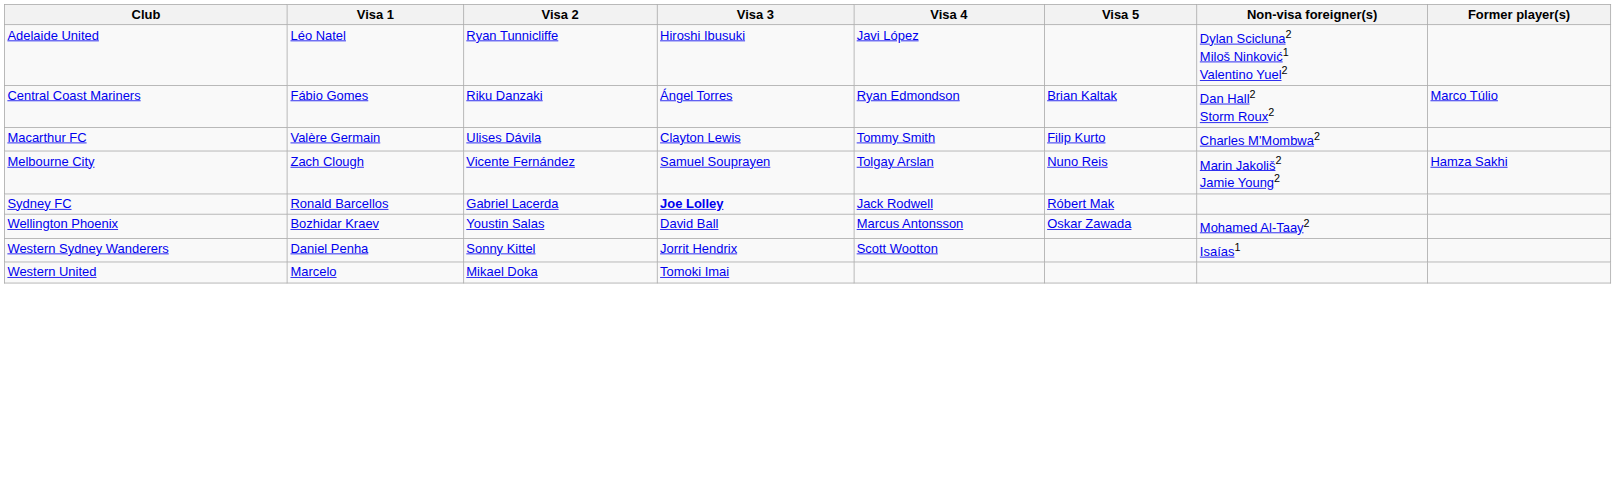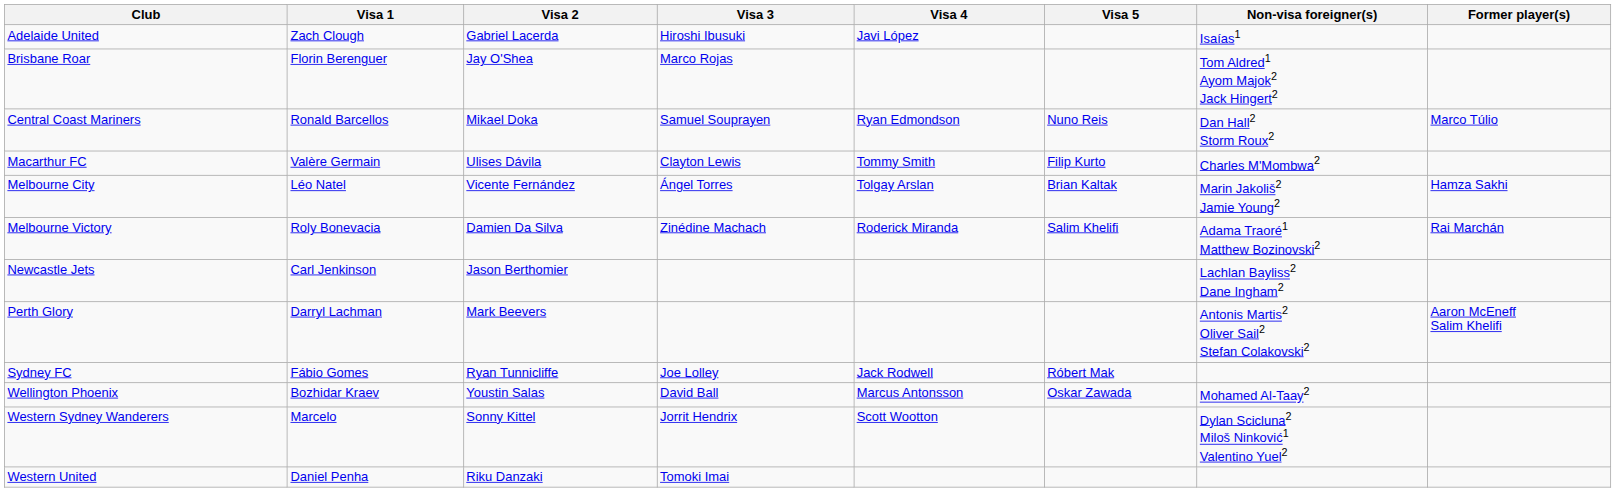Adelaide United | Visa 1: Léo Natel -> Zach Clough
Adelaide United | Visa 2: Ryan Tunnicliffe -> Gabriel Lacerda
Adelaide United | Non-visa foreigner(s): Dylan Scicluna2 Miloš Ninković1 Valentino Yuel2 -> Isaías1
+ row: Brisbane Roar | Florin Berenguer | Jay O'Shea | Marco Rojas | Tom Aldred1 Ayom Majok2 Jack Hingert2
Central Coast Mariners | Visa 1: Fábio Gomes -> Ronald Barcellos
Central Coast Mariners | Visa 2: Riku Danzaki -> Mikael Doka
Central Coast Mariners | Visa 3: Ángel Torres -> Samuel Souprayen
Central Coast Mariners | Visa 5: Brian Kaltak -> Nuno Reis
Melbourne City | Visa 1: Zach Clough -> Léo Natel
Melbourne City | Visa 3: Samuel Souprayen -> Ángel Torres
Melbourne City | Visa 5: Nuno Reis -> Brian Kaltak
+ row: Melbourne Victory | Roly Bonevacia | Damien Da Silva | Zinédine Machach | Roderick Miranda | Salim Khelifi | Adama Traoré1 Matthew Bozinovski2 | Rai Marchán
+ row: Newcastle Jets | Carl Jenkinson | Jason Berthomier | Lachlan Bayliss2 Dane Ingham2
+ row: Perth Glory | Darryl Lachman | Mark Beevers | Antonis Martis2 Oliver Sail2 Stefan Colakovski2 | Aaron McEneff Salim Khelifi
Sydney FC | Visa 1: Ronald Barcellos -> Fábio Gomes
Sydney FC | Visa 2: Gabriel Lacerda -> Ryan Tunnicliffe
Sydney FC | Visa 3: bold -> normal
Western Sydney Wanderers | Visa 1: Daniel Penha -> Marcelo
Western Sydney Wanderers | Non-visa foreigner(s): Isaías1 -> Dylan Scicluna2 Miloš Ninković1 Valentino Yuel2
Western United | Visa 1: Marcelo -> Daniel Penha
Western United | Visa 2: Mikael Doka -> Riku Danzaki
